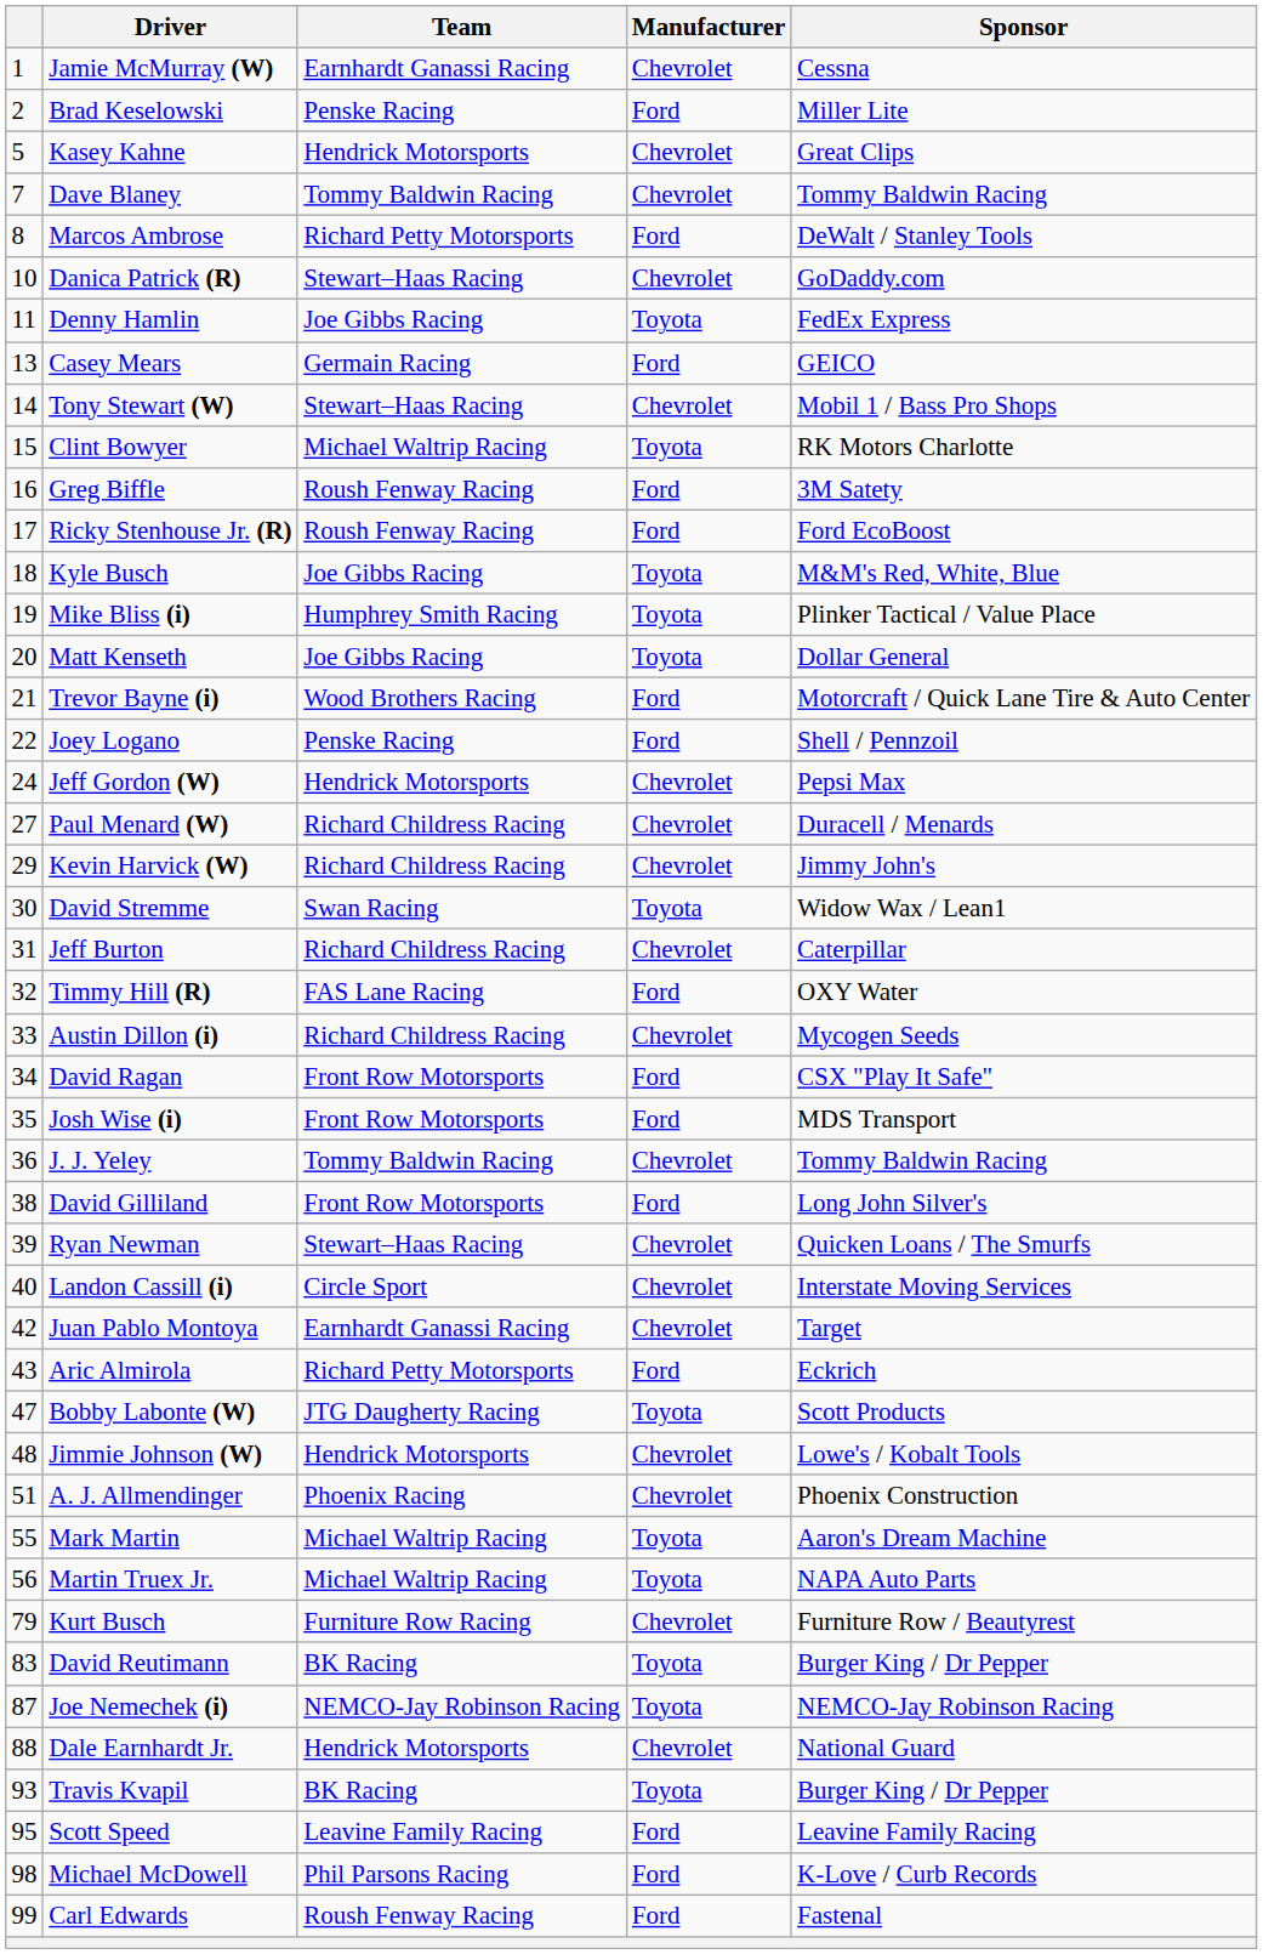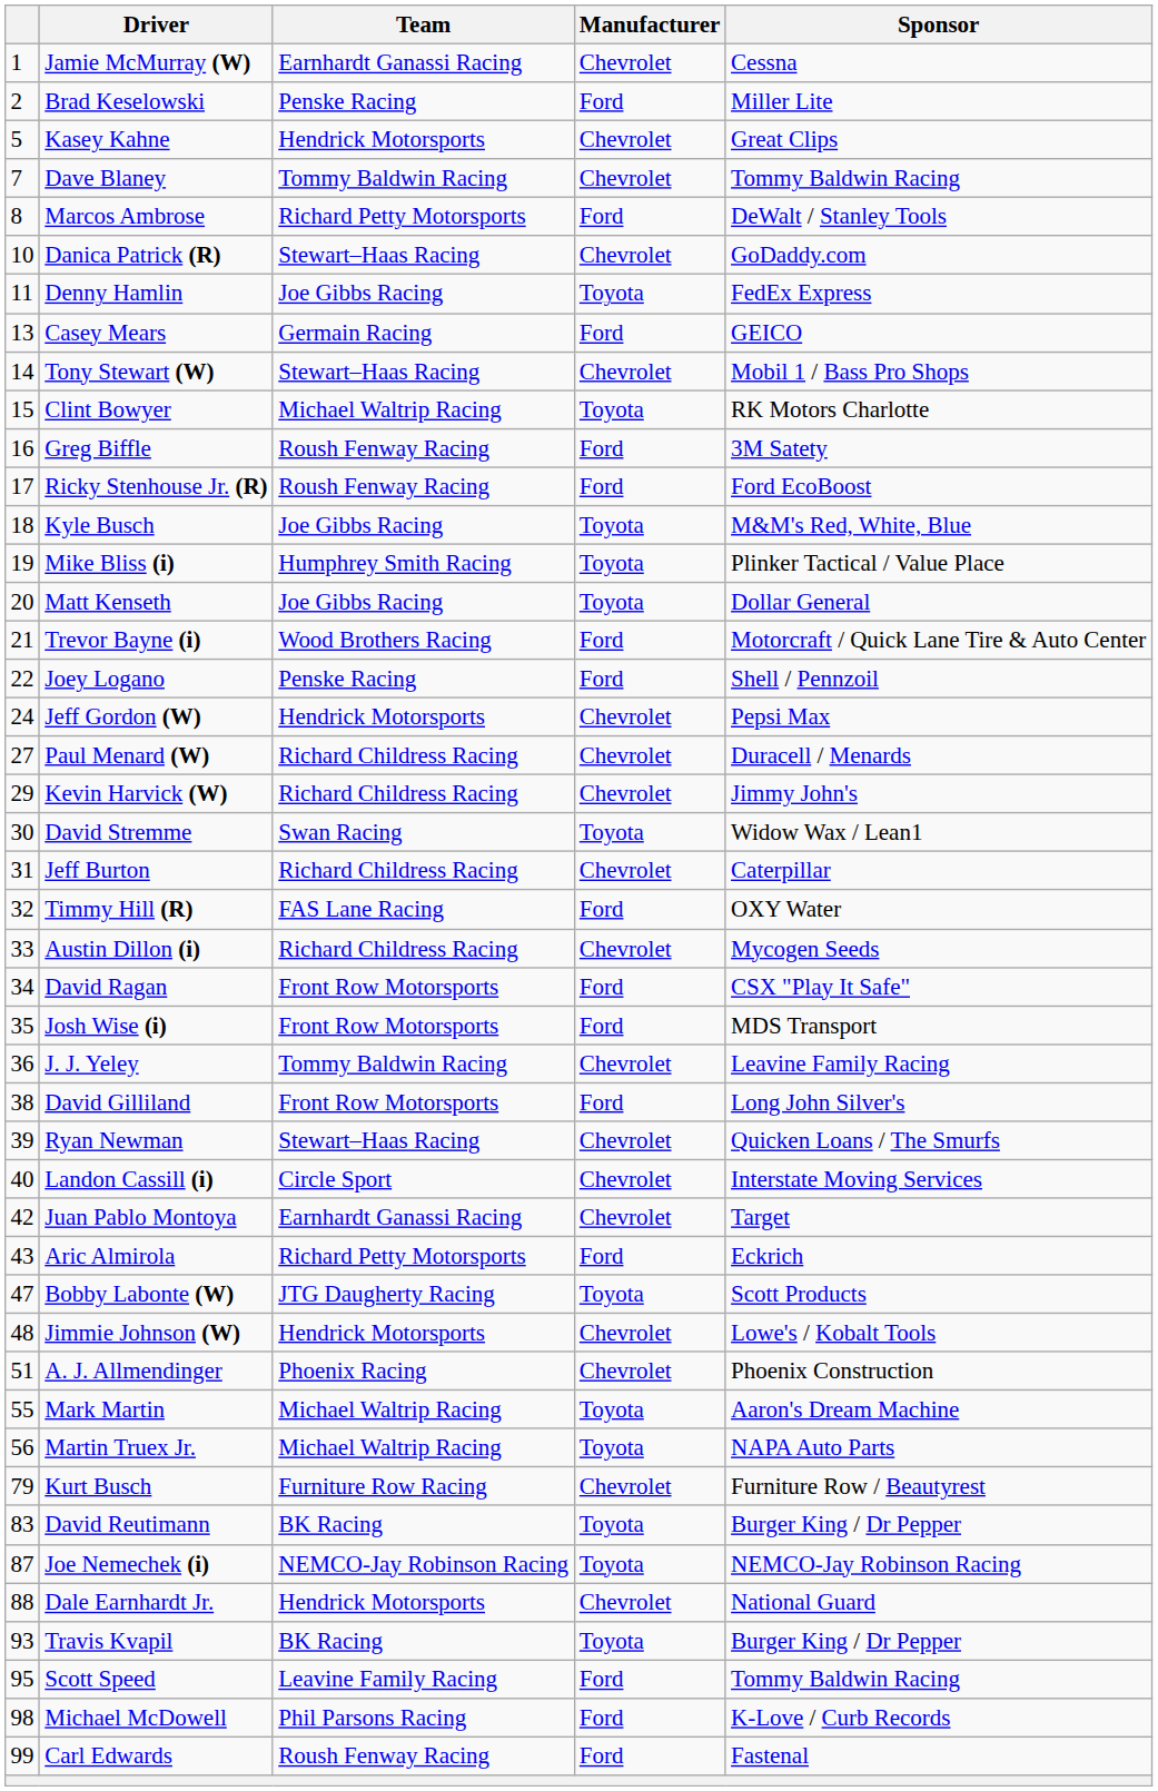J. J. Yeley | Sponsor: Tommy Baldwin Racing -> Leavine Family Racing
Scott Speed | Sponsor: Leavine Family Racing -> Tommy Baldwin Racing
